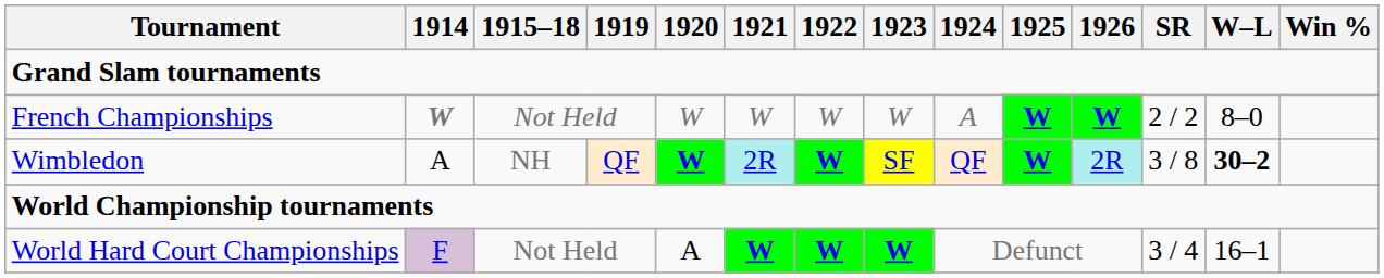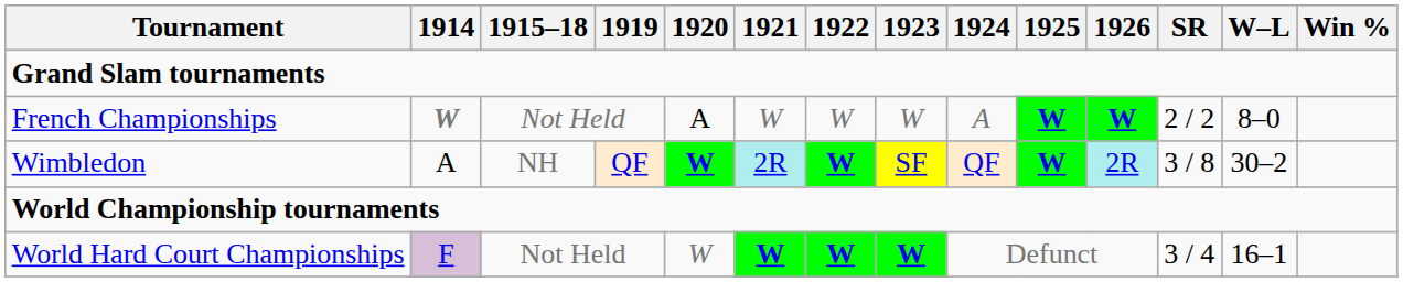French Championships | 1920: W -> A
Wimbledon | W–L: bold -> normal
World Hard Court Championships | 1920: A -> W
